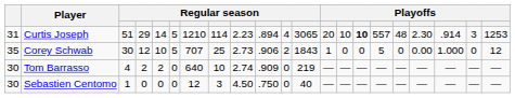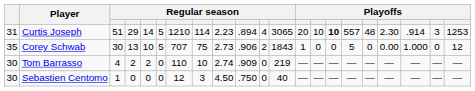Corey Schwab | column 4: 12 -> 13
Corey Schwab | column 8: 25 -> 75
Tom Barrasso | column 7: 640 -> 110
